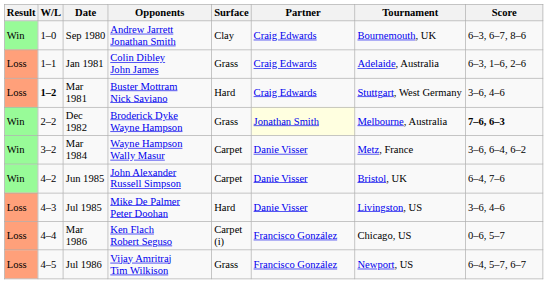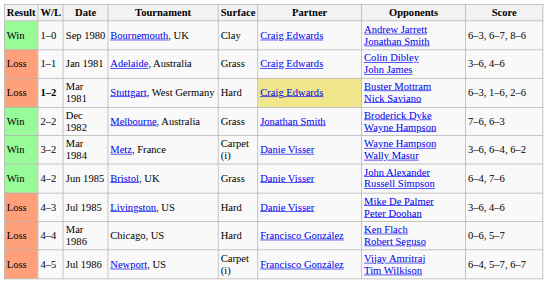columns swapped: Tournament <-> Opponents
Jan 1981 | Score: 6–3, 1–6, 2–6 -> 3–6, 4–6
Mar 1981 | Partner: no background -> khaki background
Mar 1981 | Score: 3–6, 4–6 -> 6–3, 1–6, 2–6
Dec 1982 | Partner: lightyellow background -> no background
Dec 1982 | Score: bold -> normal
Mar 1984 | Surface: Carpet -> Carpet (i)
Jun 1985 | Surface: Carpet -> Grass
Mar 1986 | Surface: Carpet (i) -> Hard
Jul 1986 | Surface: Grass -> Carpet (i)
